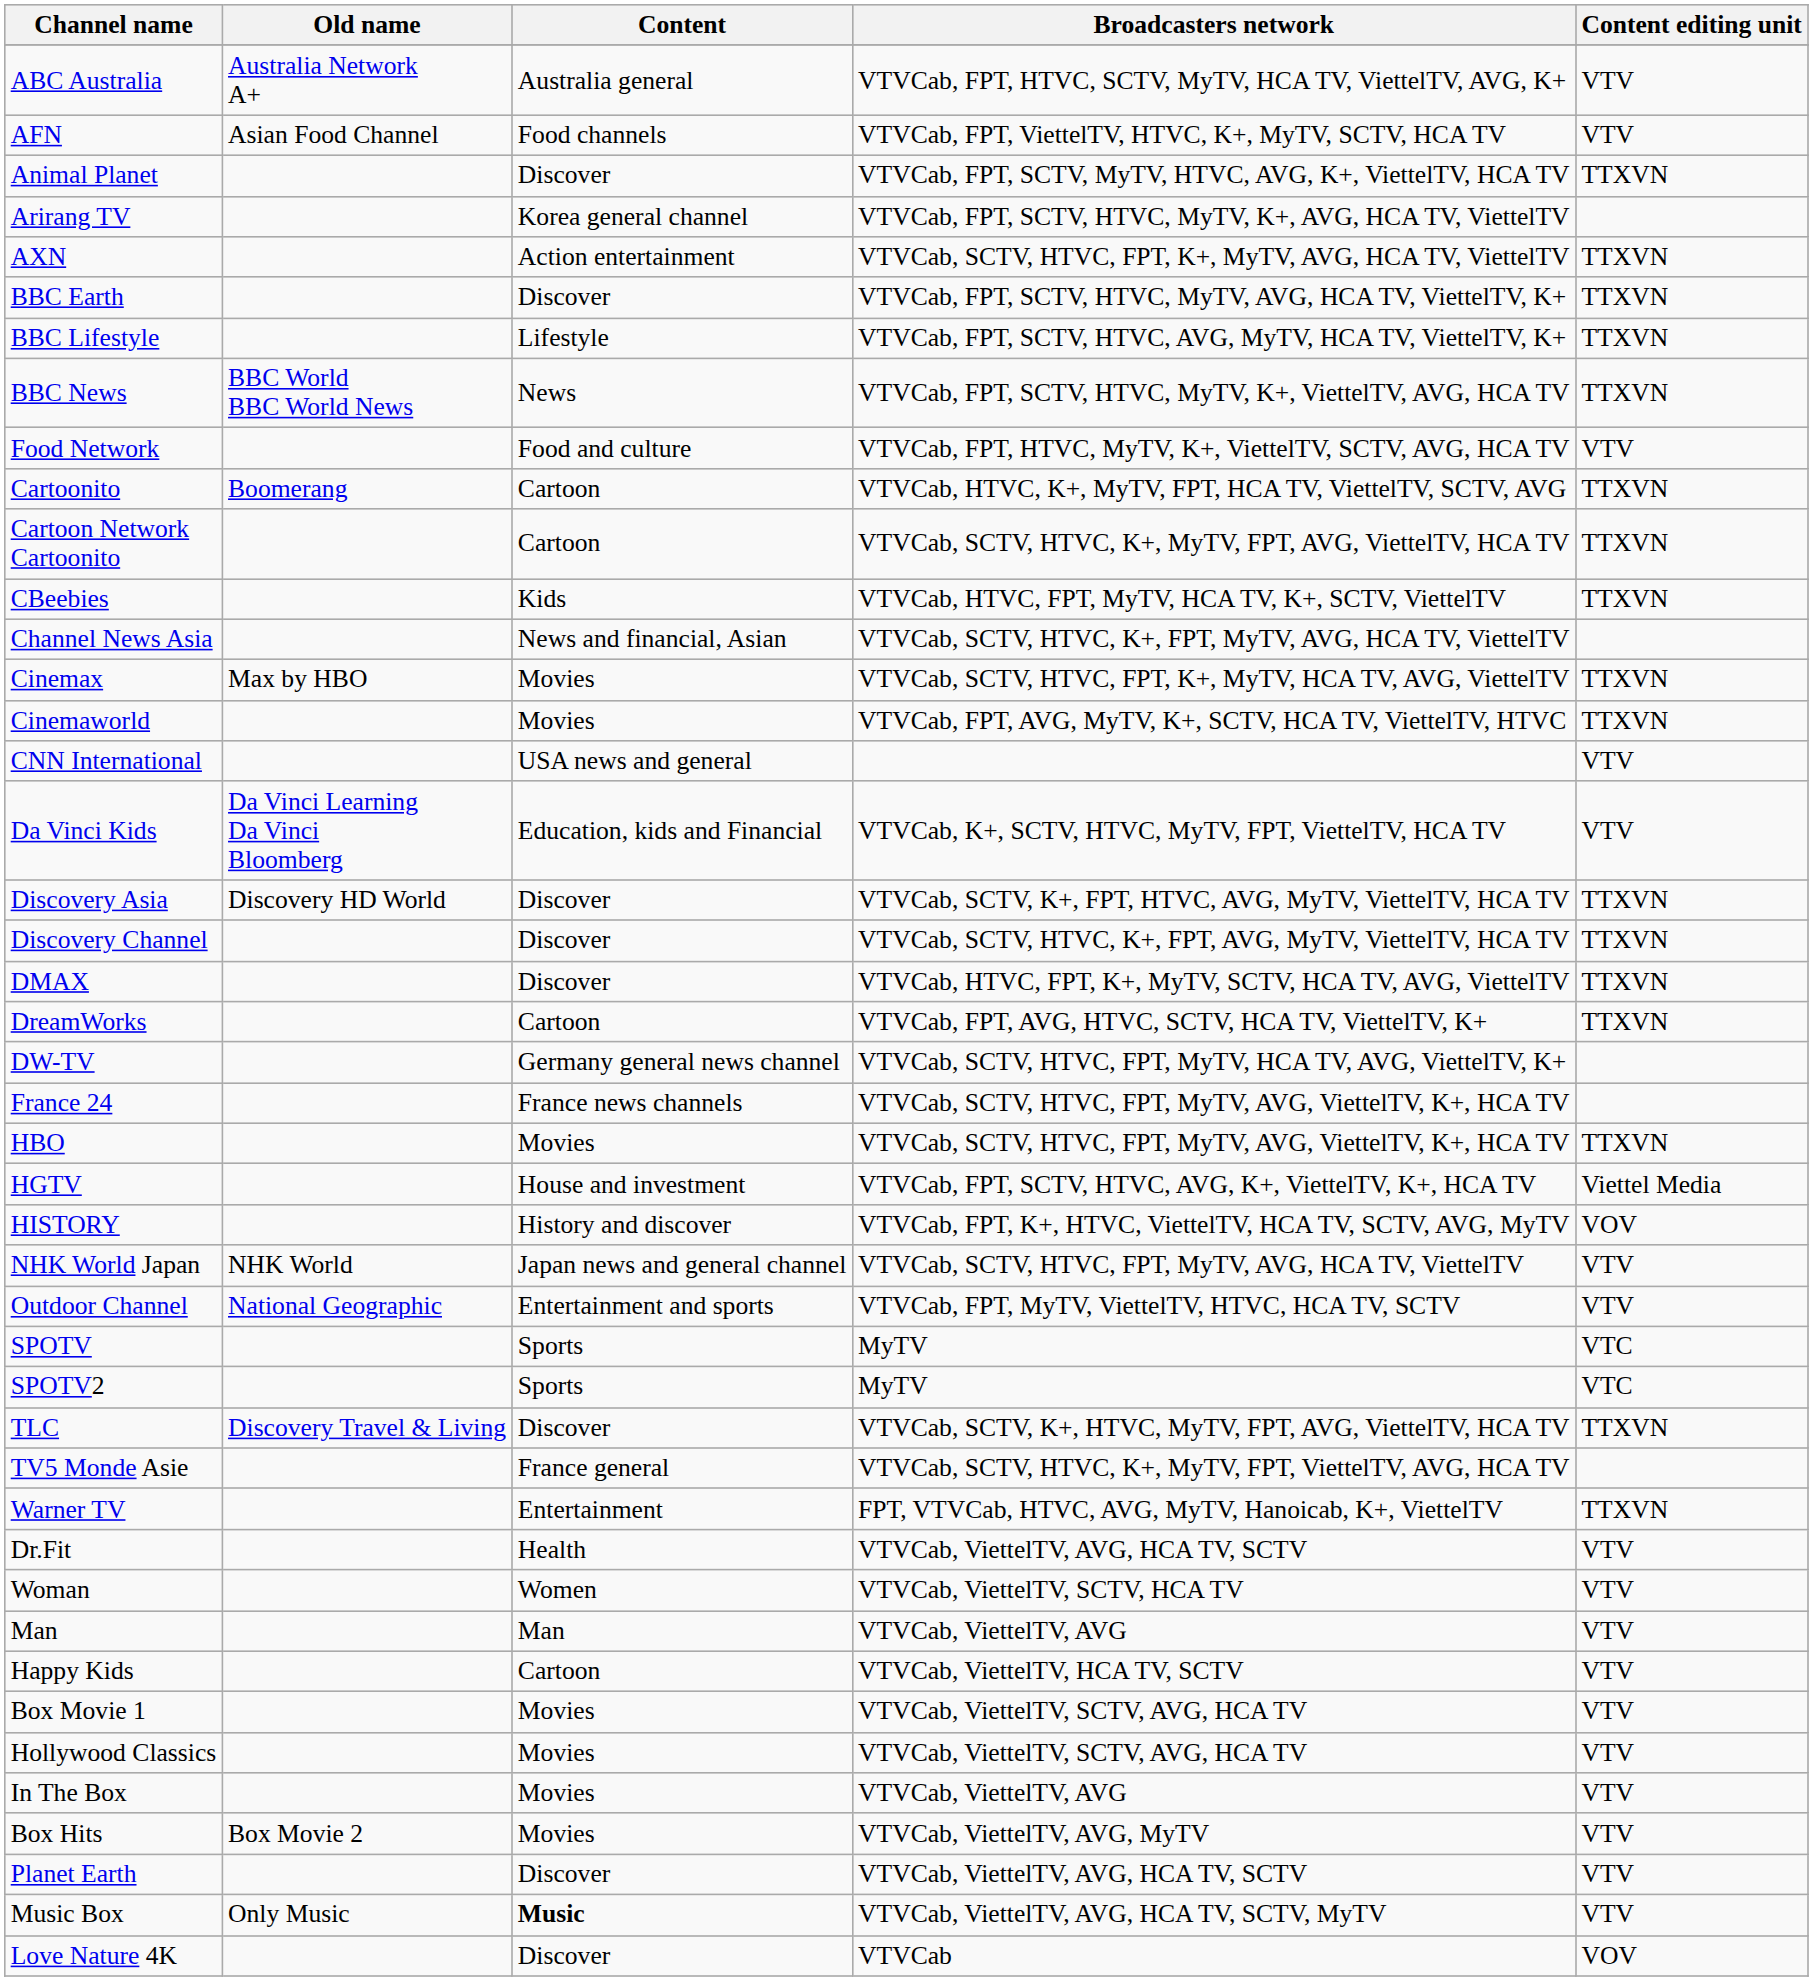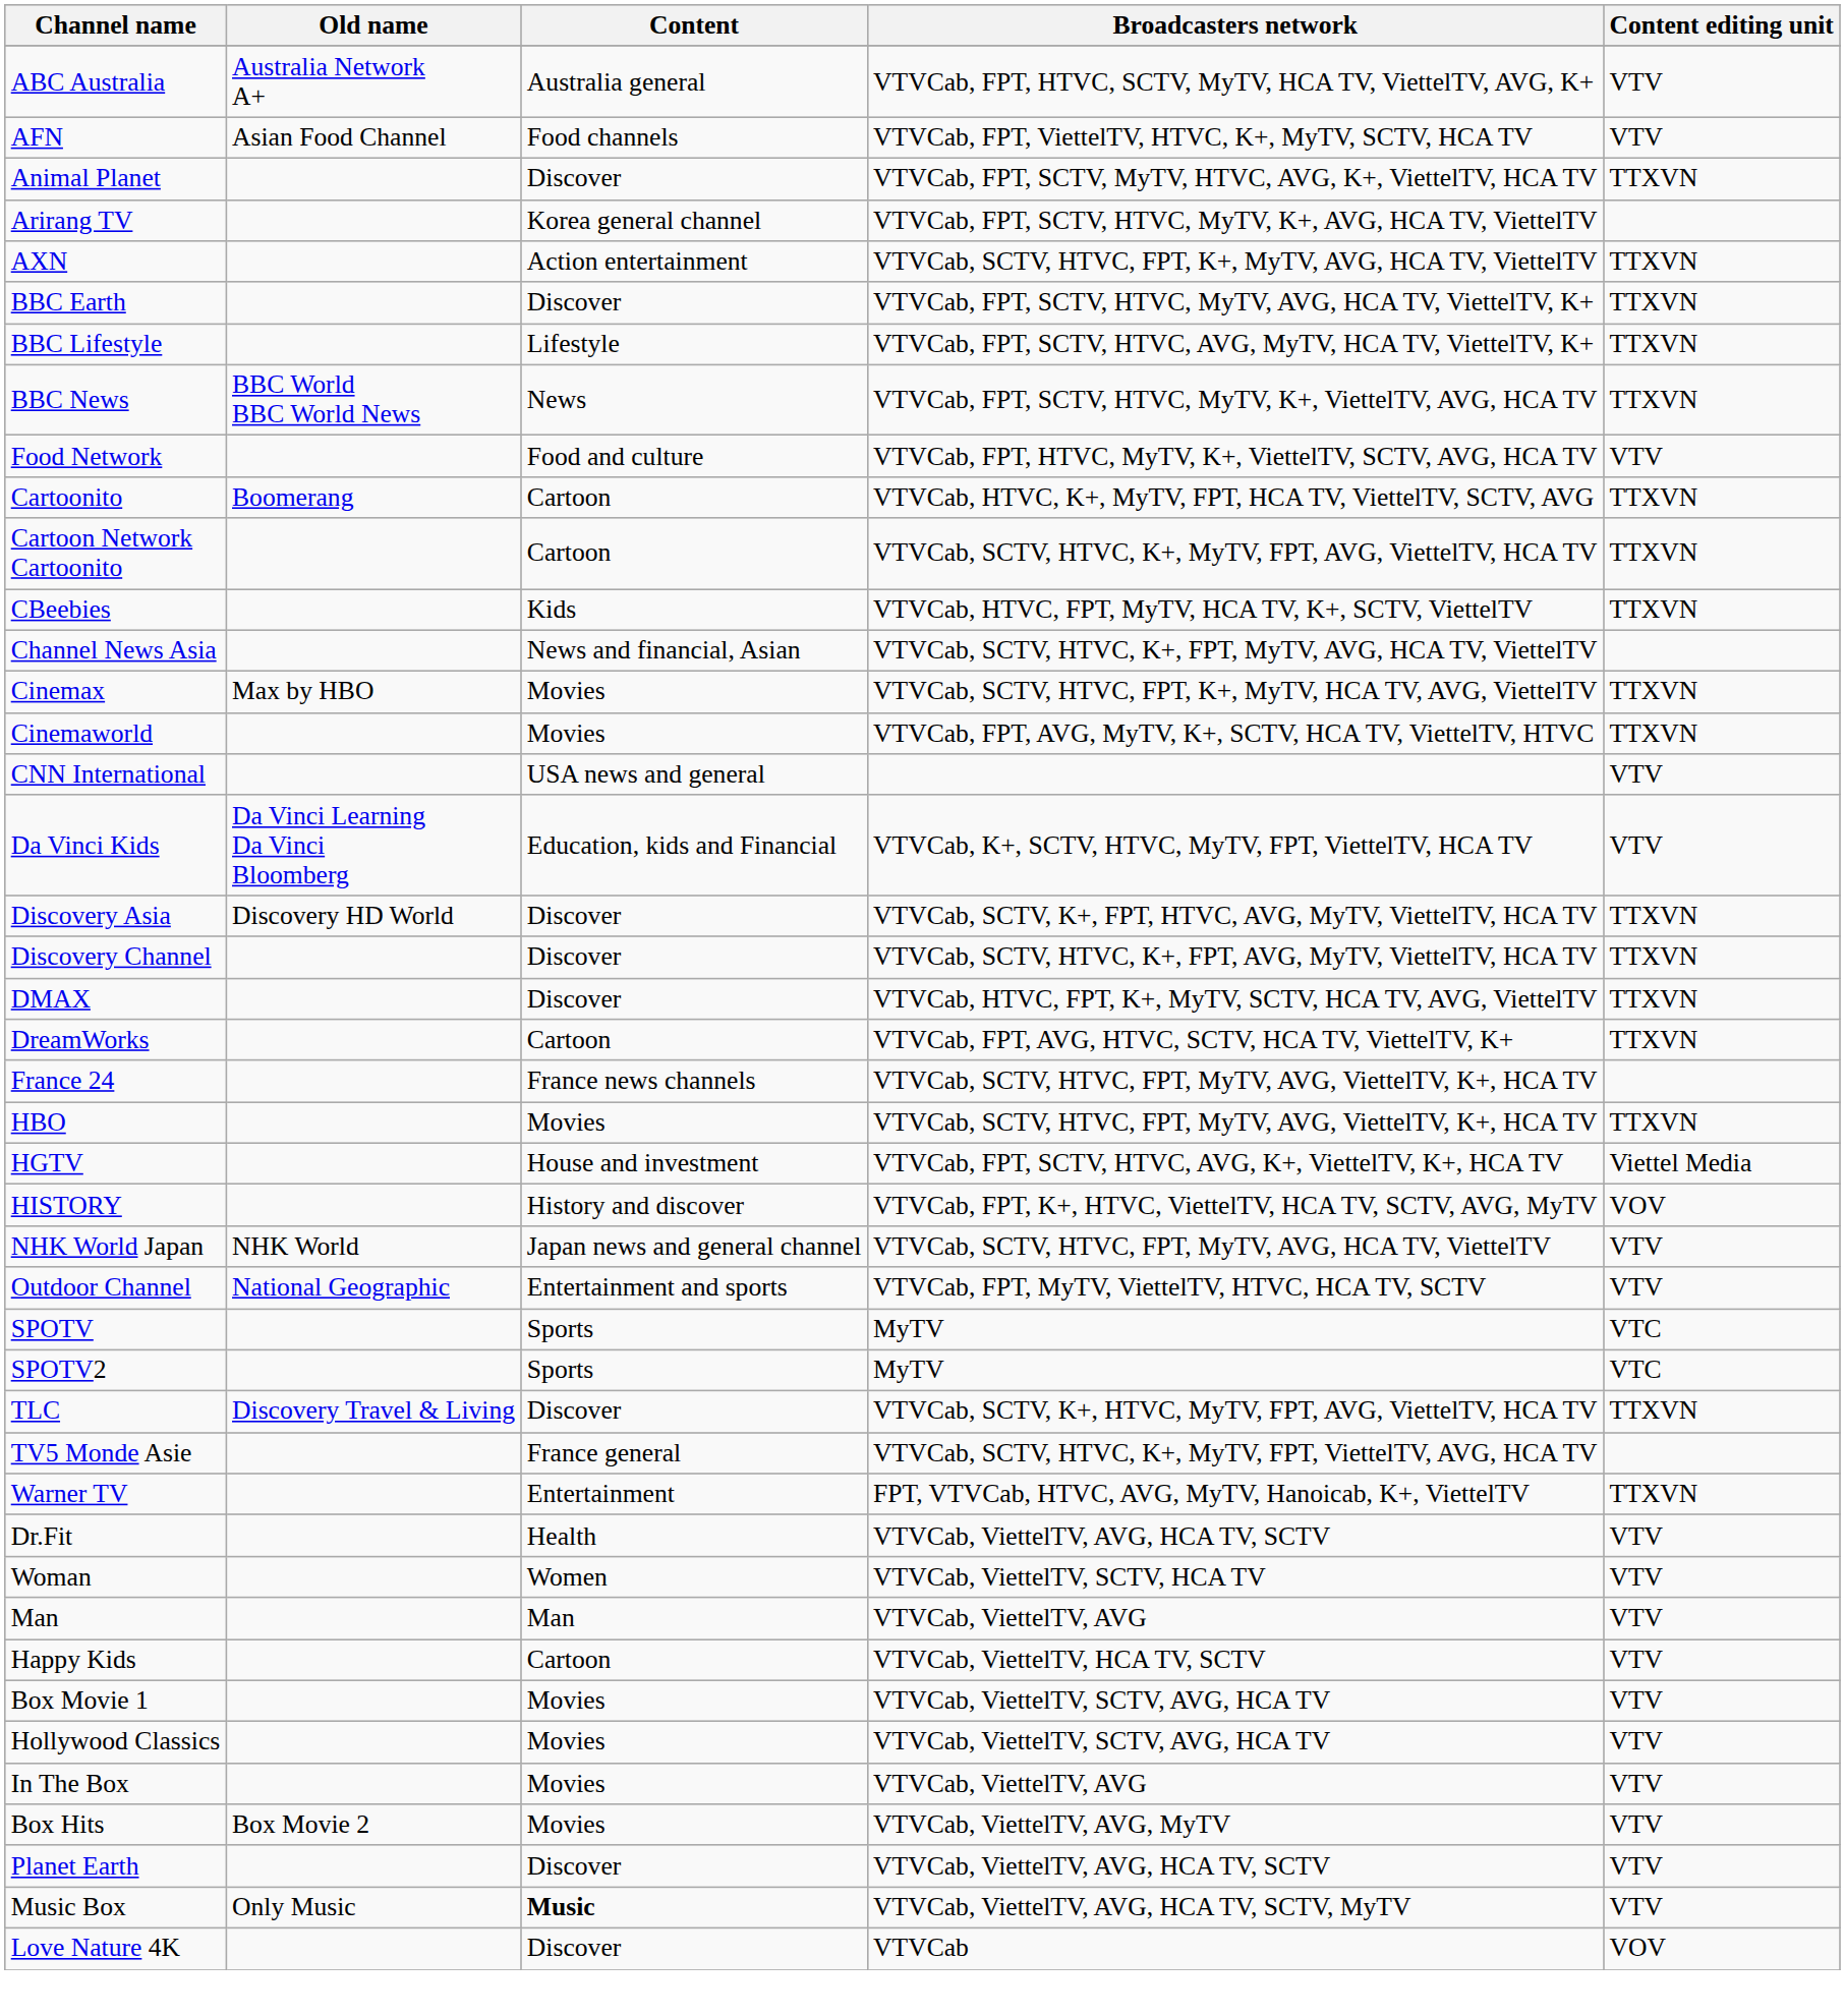- row: DW-TV | Germany general news channel | VTVCab, SCTV, HTVC, FPT, MyTV, HCA TV, AVG, ViettelTV, K+
